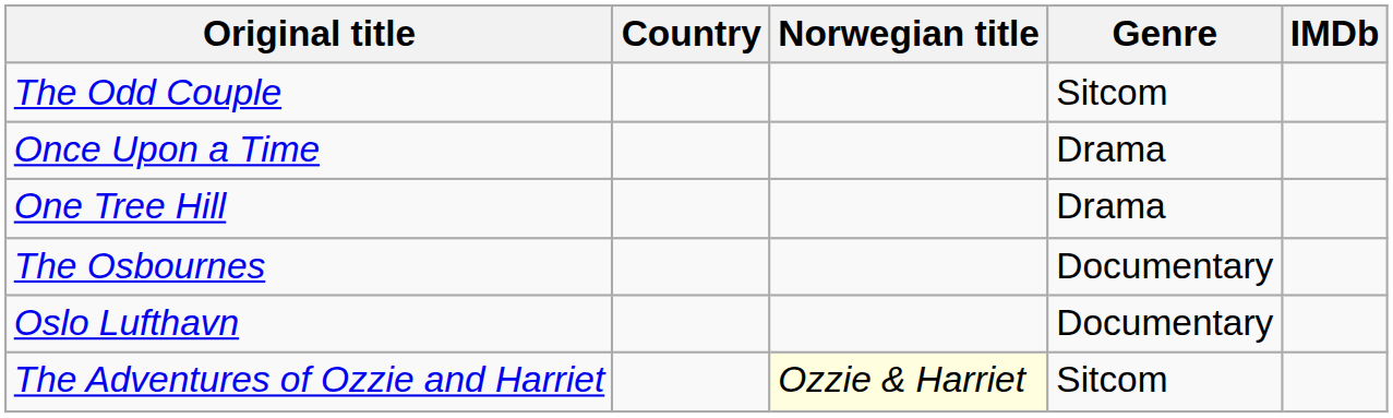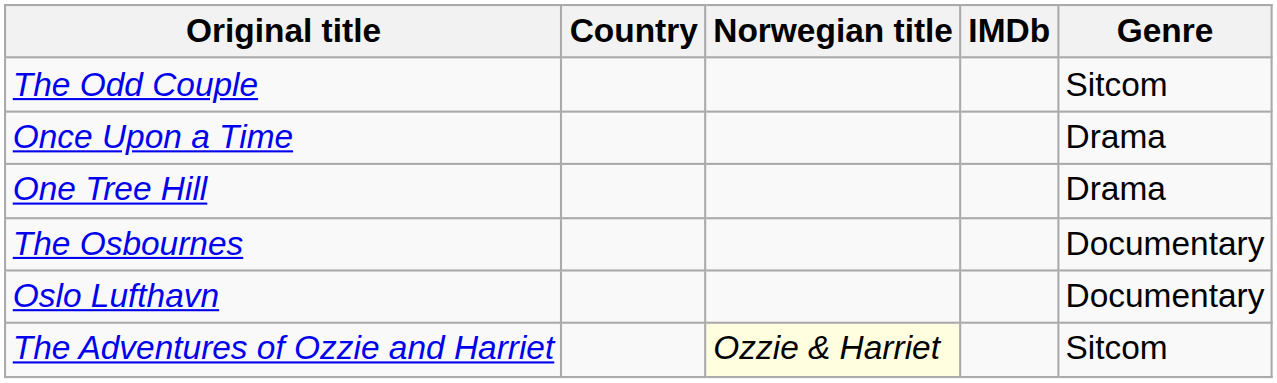columns swapped: Genre <-> IMDb
